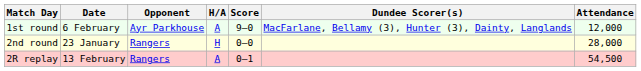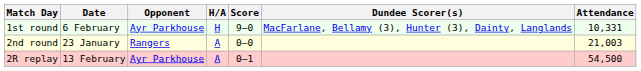1st round | H/A: A -> H
1st round | Attendance: 12,000 -> 10,331
2nd round | H/A: H -> A
2nd round | Attendance: 28,000 -> 21,003
2R replay | Opponent: Rangers -> Ayr Parkhouse
